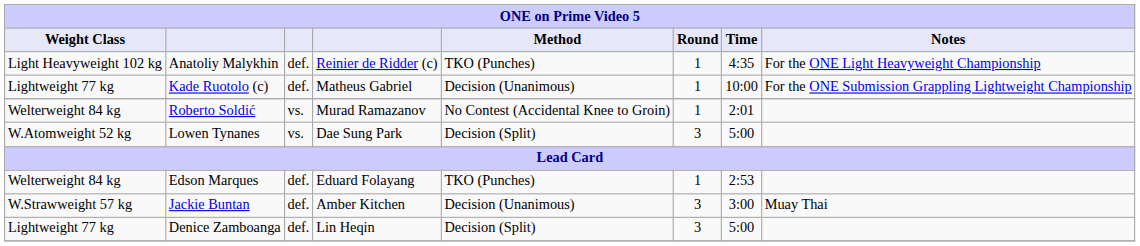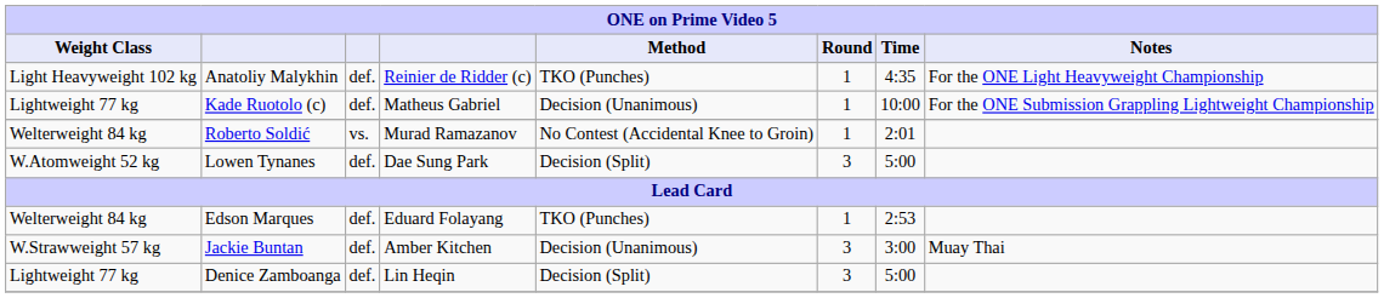Lowen Tynanes | column 3: vs. -> def.
